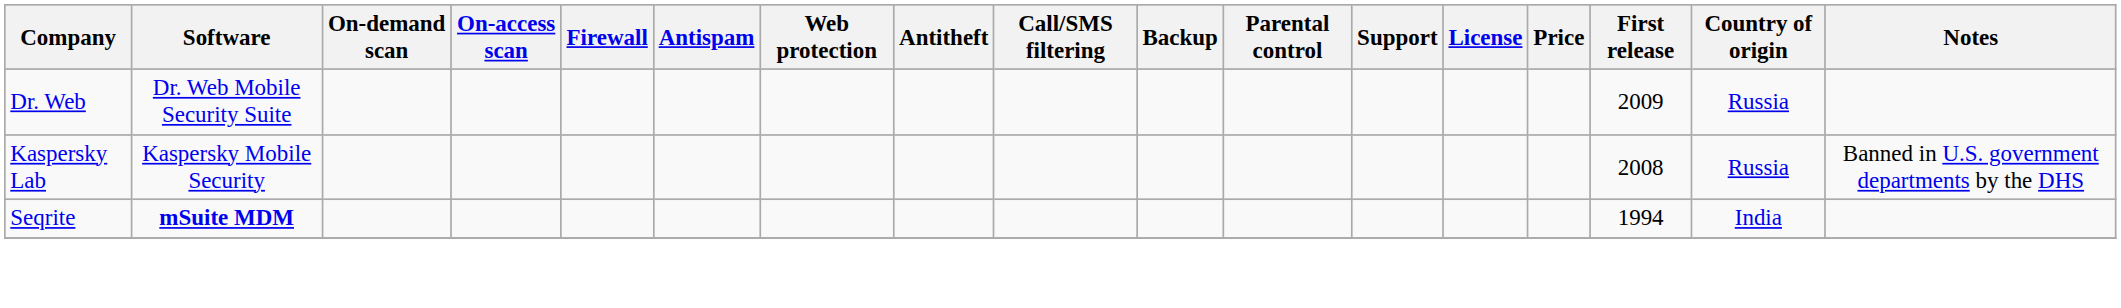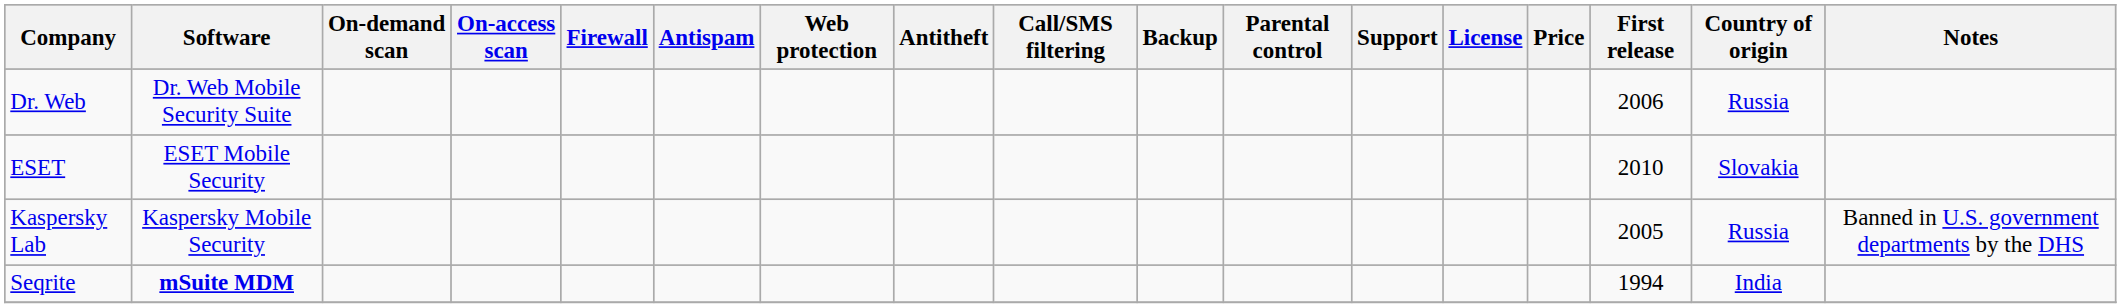Dr. Web | First release: 2009 -> 2006
+ row: ESET | ESET Mobile Security | 2010 | Slovakia
Kaspersky Lab | First release: 2008 -> 2005
